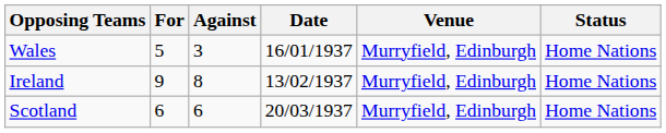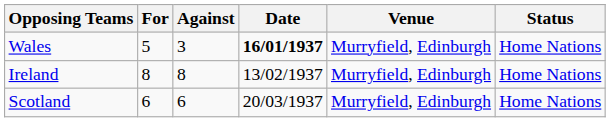Wales | Date: normal -> bold
Ireland | For: 9 -> 8
